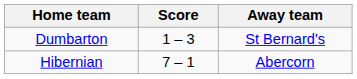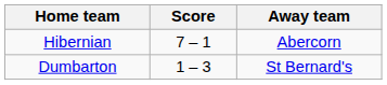rows swapped: Dumbarton <-> Hibernian
